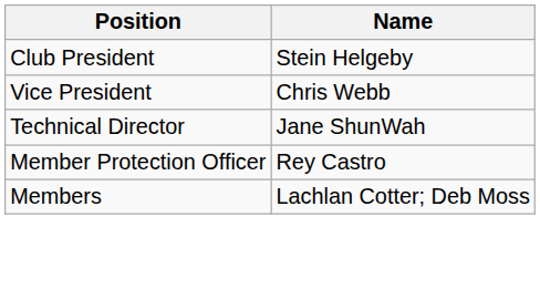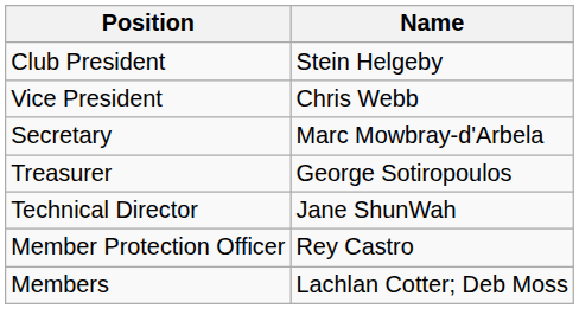+ row: Secretary | Marc Mowbray-d'Arbela
+ row: Treasurer | George Sotiropoulos
